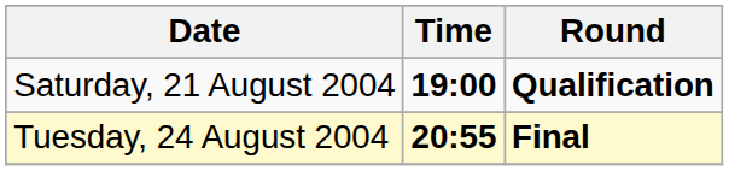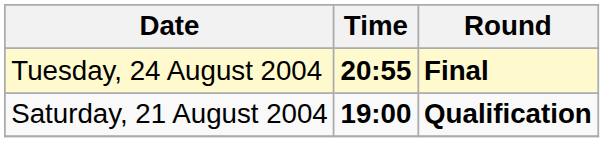rows swapped: Saturday, 21 August 2004 <-> Tuesday, 24 August 2004
